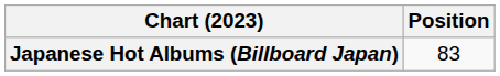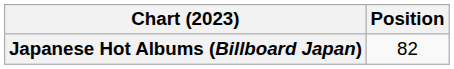Japanese Hot Albums (Billboard Japan) | Position: 83 -> 82
